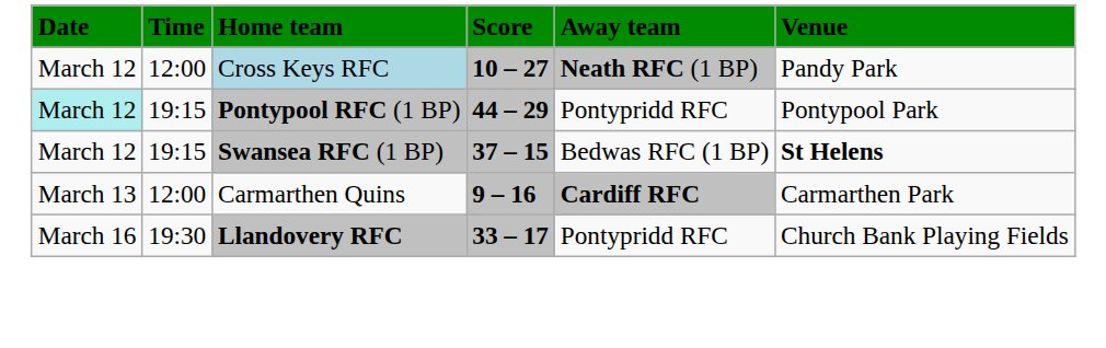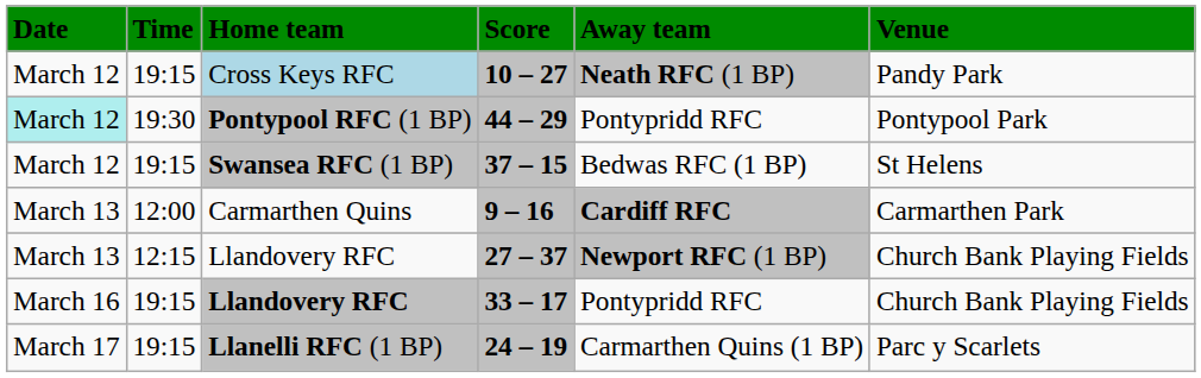10 – 27 | Time: 12:00 -> 19:15
44 – 29 | Time: 19:15 -> 19:30
37 – 15 | Venue: bold -> normal
+ row: March 13 | 12:15 | Llandovery RFC | 27 – 37 | Newport RFC (1 BP) | Church Bank Playing Fields
33 – 17 | Time: 19:30 -> 19:15
+ row: March 17 | 19:15 | Llanelli RFC (1 BP) | 24 – 19 | Carmarthen Quins (1 BP) | Parc y Scarlets
